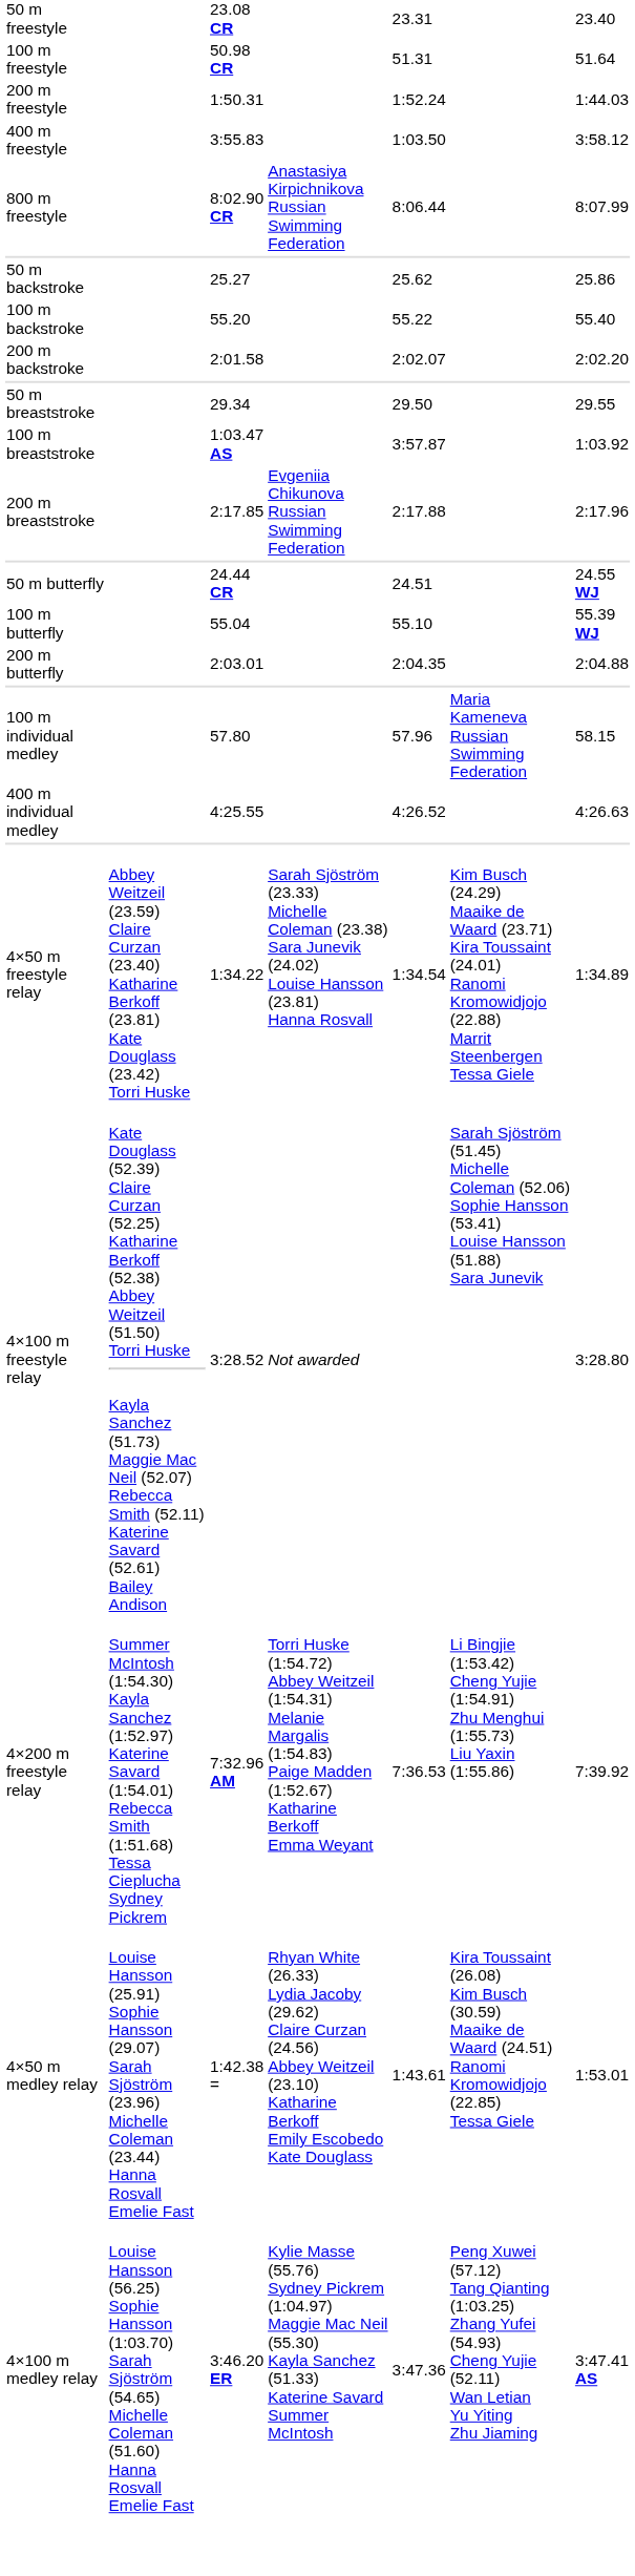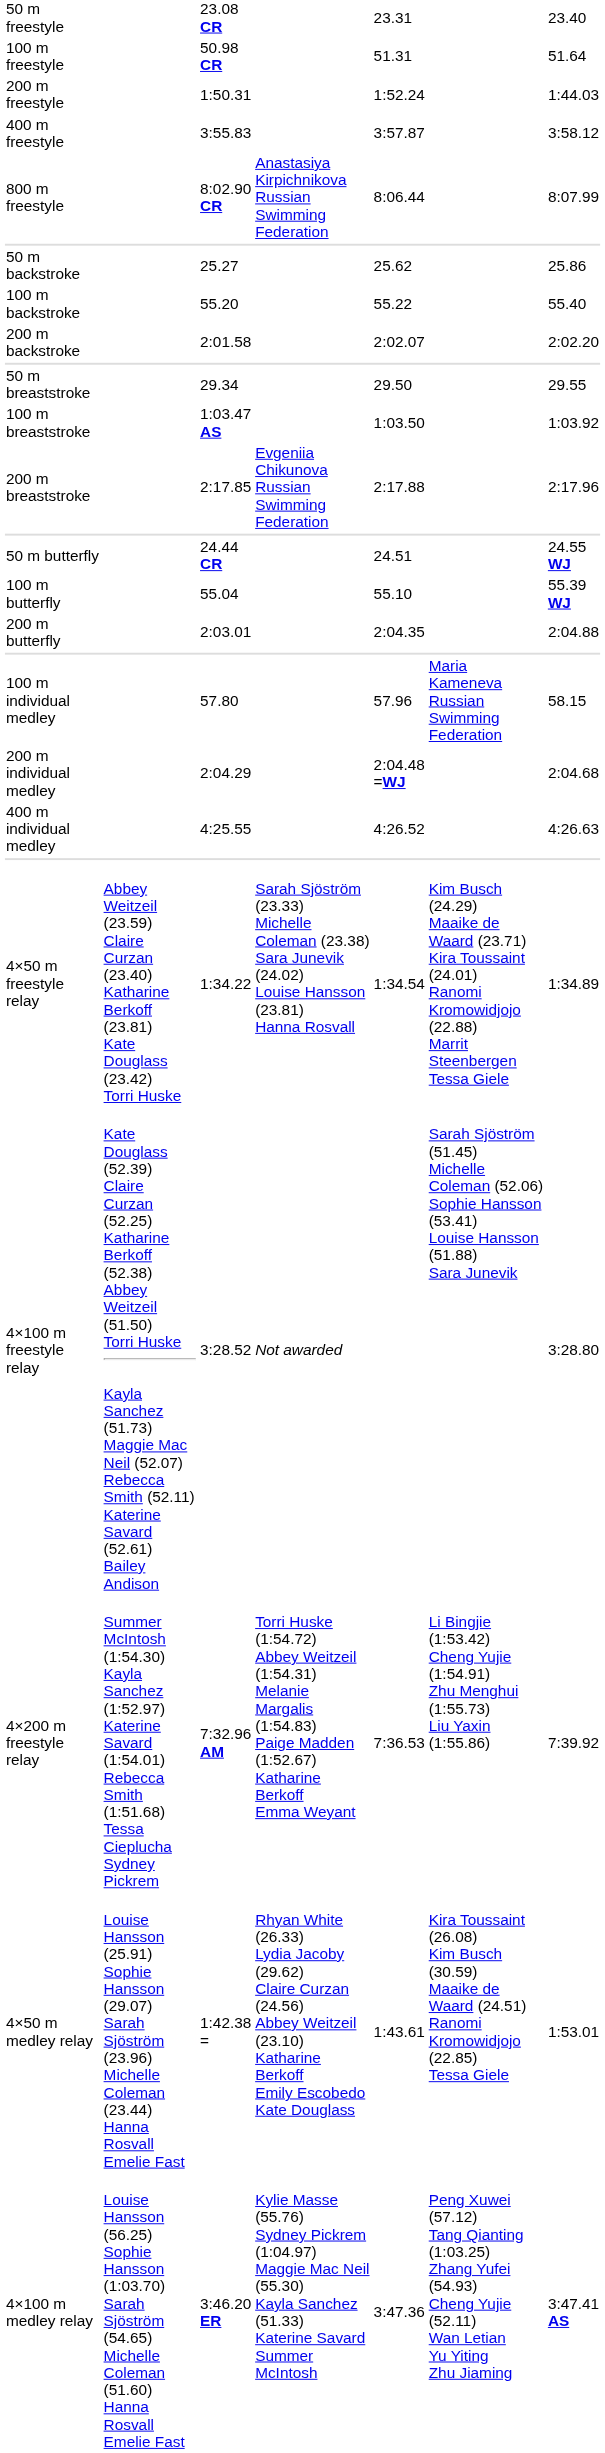400 m freestyle | column 5: 1:03.50 -> 3:57.87
100 m breaststroke | column 5: 3:57.87 -> 1:03.50
+ row: 200 m individual medley | 2:04.29 | 2:04.48 =WJ | 2:04.68
